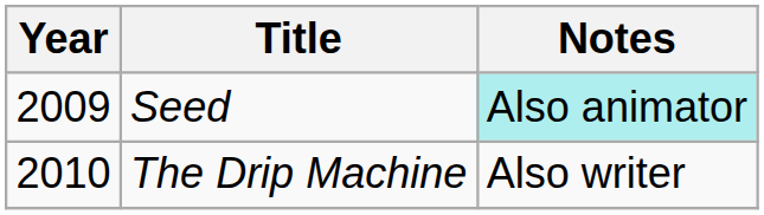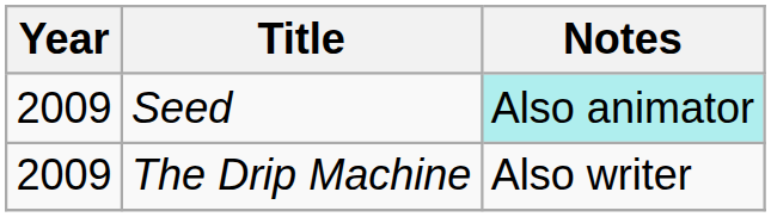The Drip Machine | Year: 2010 -> 2009
